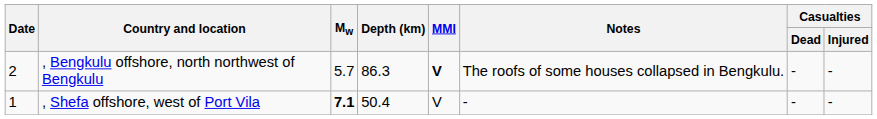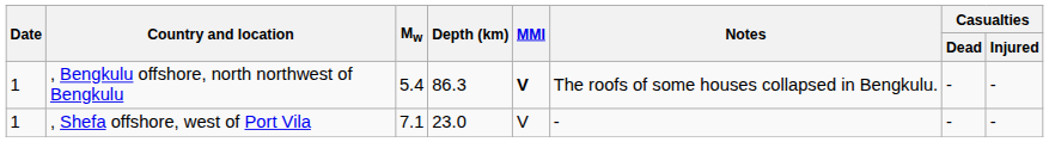, Bengkulu offshore, north northwest of Bengkulu | Date: 2 -> 1
, Bengkulu offshore, north northwest of Bengkulu | Mw: 5.7 -> 5.4
, Shefa offshore, west of Port Vila | Mw: bold -> normal
, Shefa offshore, west of Port Vila | Depth (km): 50.4 -> 23.0
